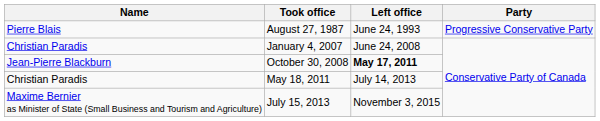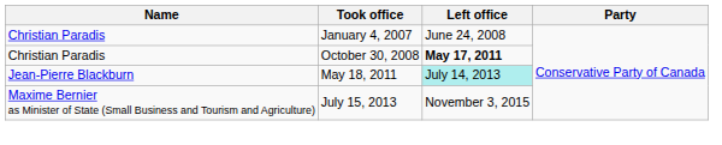- row: Pierre Blais | August 27, 1987 | June 24, 1993 | Progressive Conservative Party
October 30, 2008 | Name: Jean-Pierre Blackburn -> Christian Paradis
May 18, 2011 | Name: Christian Paradis -> Jean-Pierre Blackburn
May 18, 2011 | Left office: no background -> paleturquoise background
